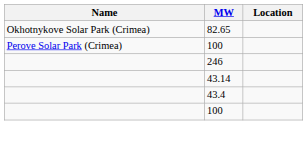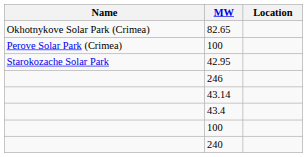+ row: Starokozache Solar Park | 42.95
+ row: 240
